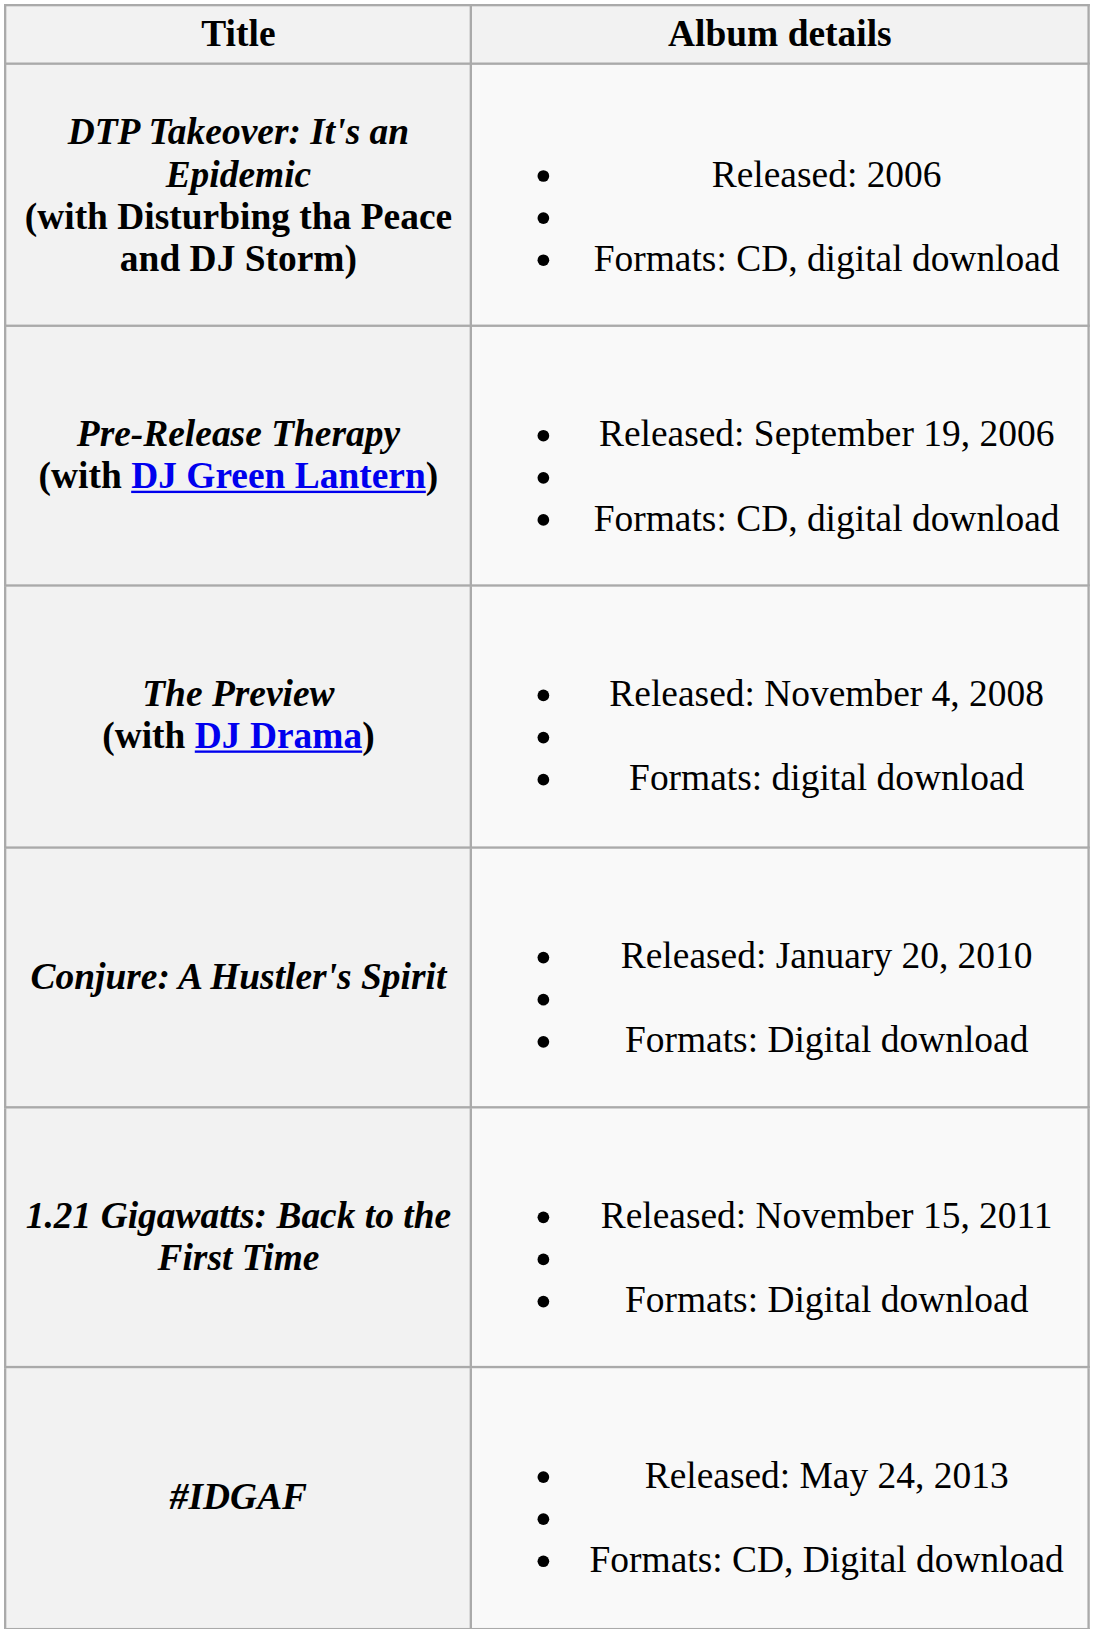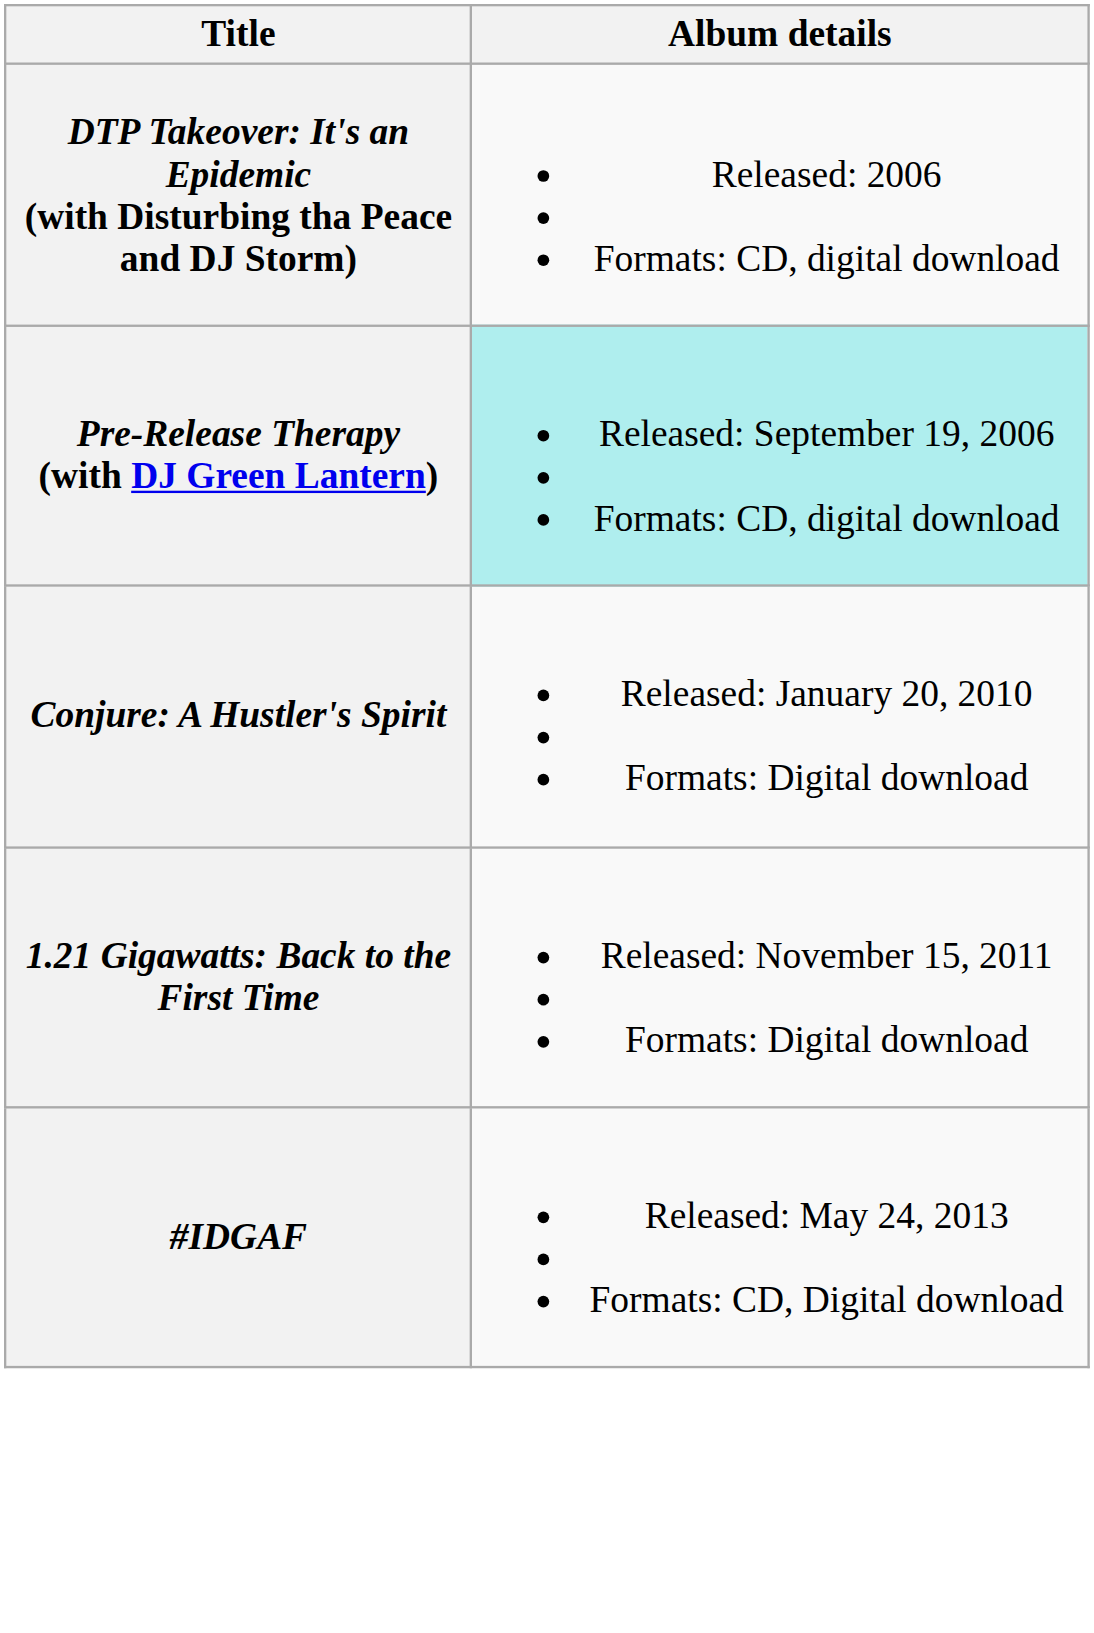Pre-Release Therapy (with DJ Green Lantern) | Album details: no background -> paleturquoise background
- row: The Preview (with DJ Drama) | Released: November 4, 2008 Formats: digital download
